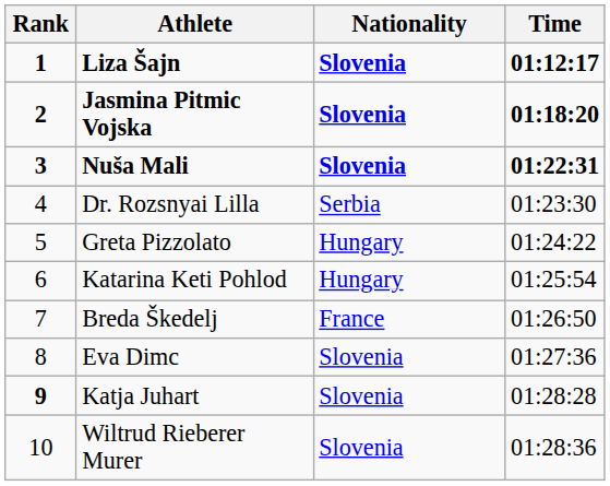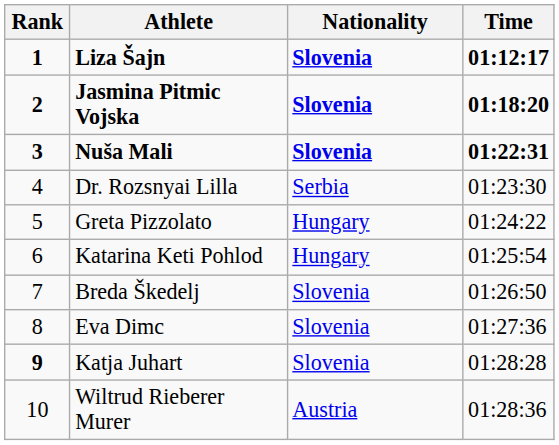Breda Škedelj | Nationality: France -> Slovenia
Wiltrud Rieberer Murer | Nationality: Slovenia -> Austria
